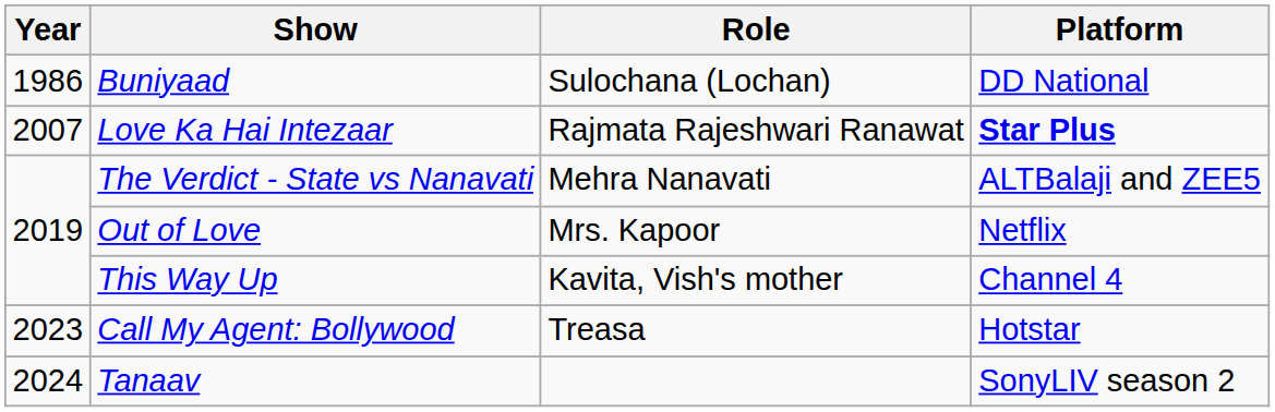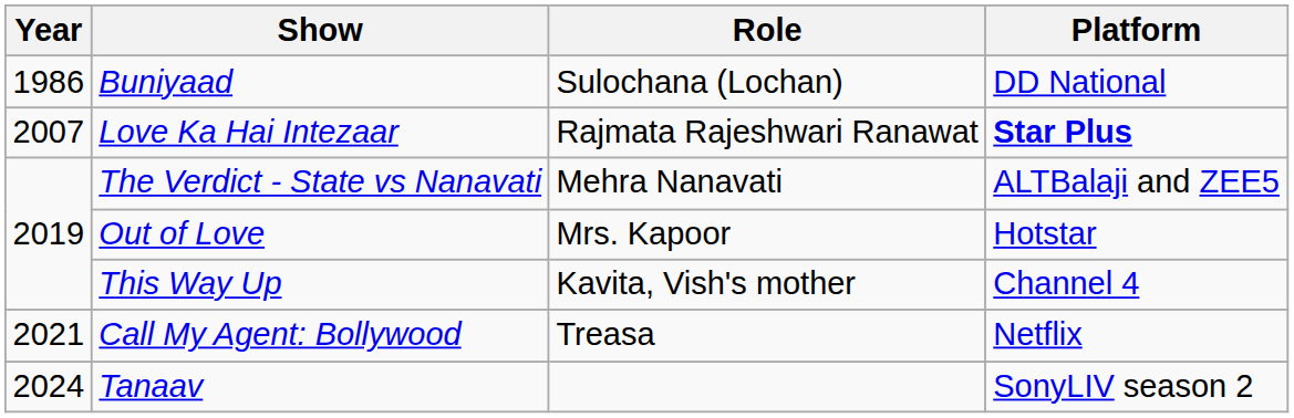Out of Love | Platform: Netflix -> Hotstar
Call My Agent: Bollywood | Year: 2023 -> 2021
Call My Agent: Bollywood | Platform: Hotstar -> Netflix
